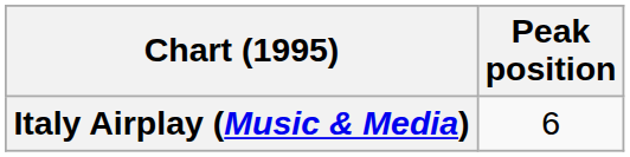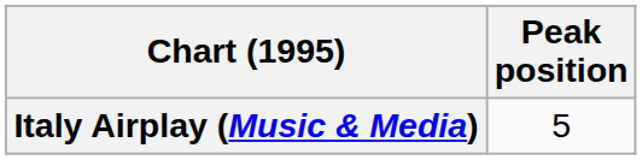Italy Airplay (Music & Media) | Peak position: 6 -> 5
